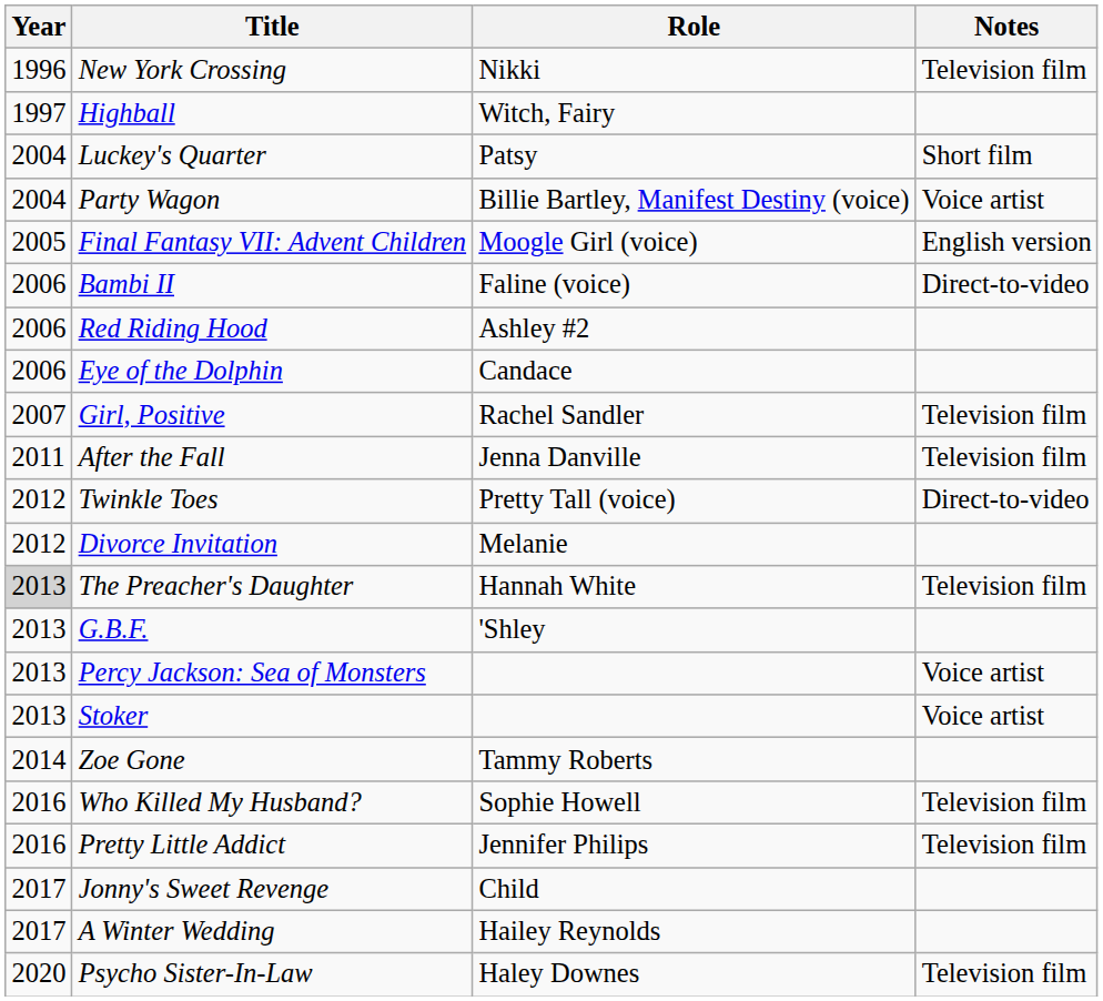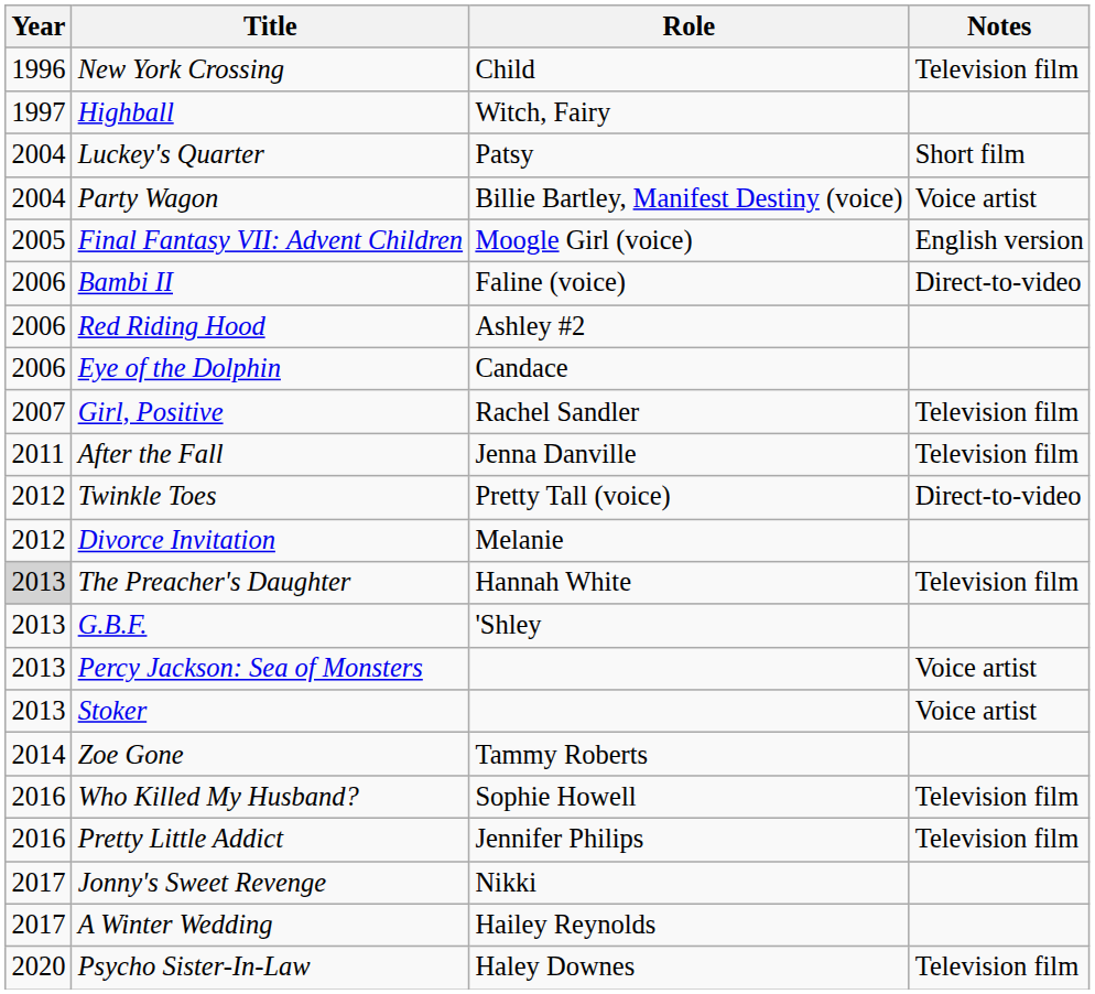New York Crossing | Role: Nikki -> Child
Jonny's Sweet Revenge | Role: Child -> Nikki
